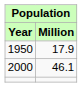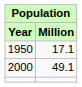1950 | Million: 17.9 -> 17.1
2000 | Million: 46.1 -> 49.1
